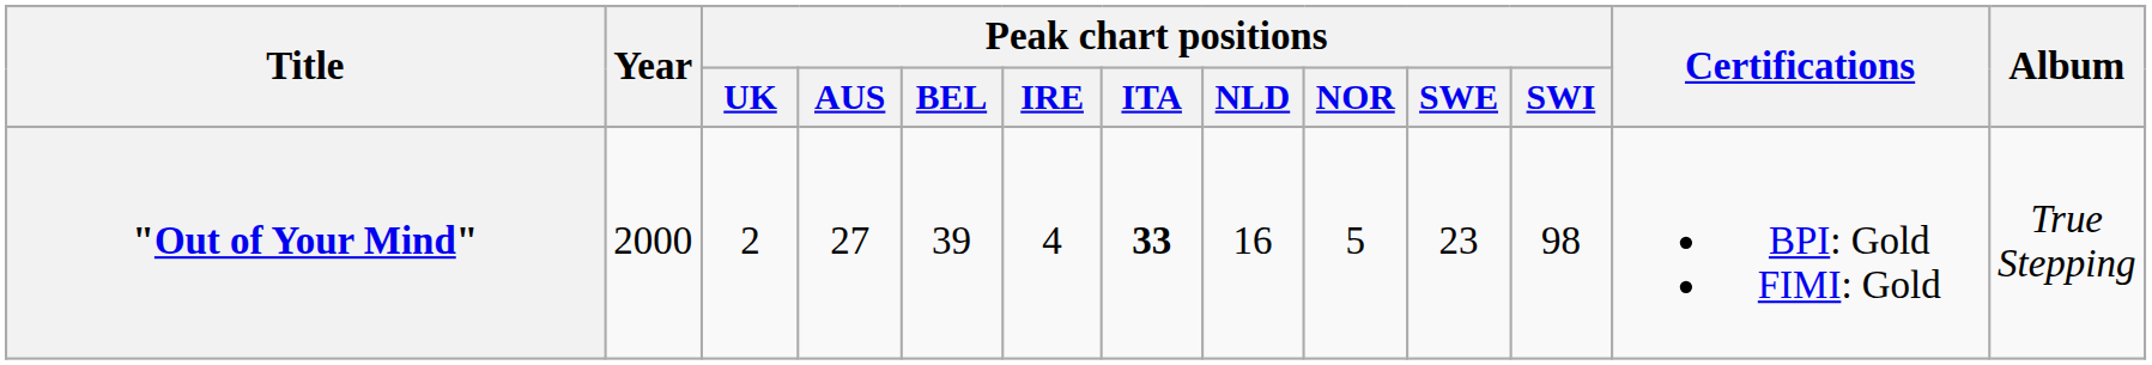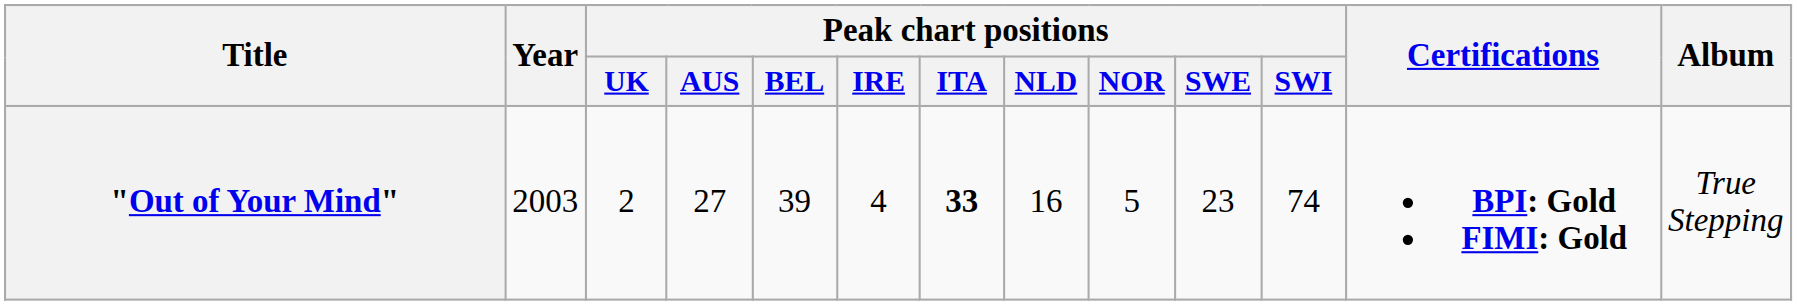"Out of Your Mind" | Year: 2000 -> 2003
"Out of Your Mind" | Peak chart positions / SWI: 98 -> 74
"Out of Your Mind" | Certifications: normal -> bold
